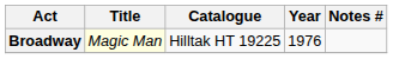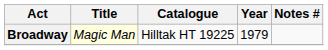Broadway | Year: 1976 -> 1979
